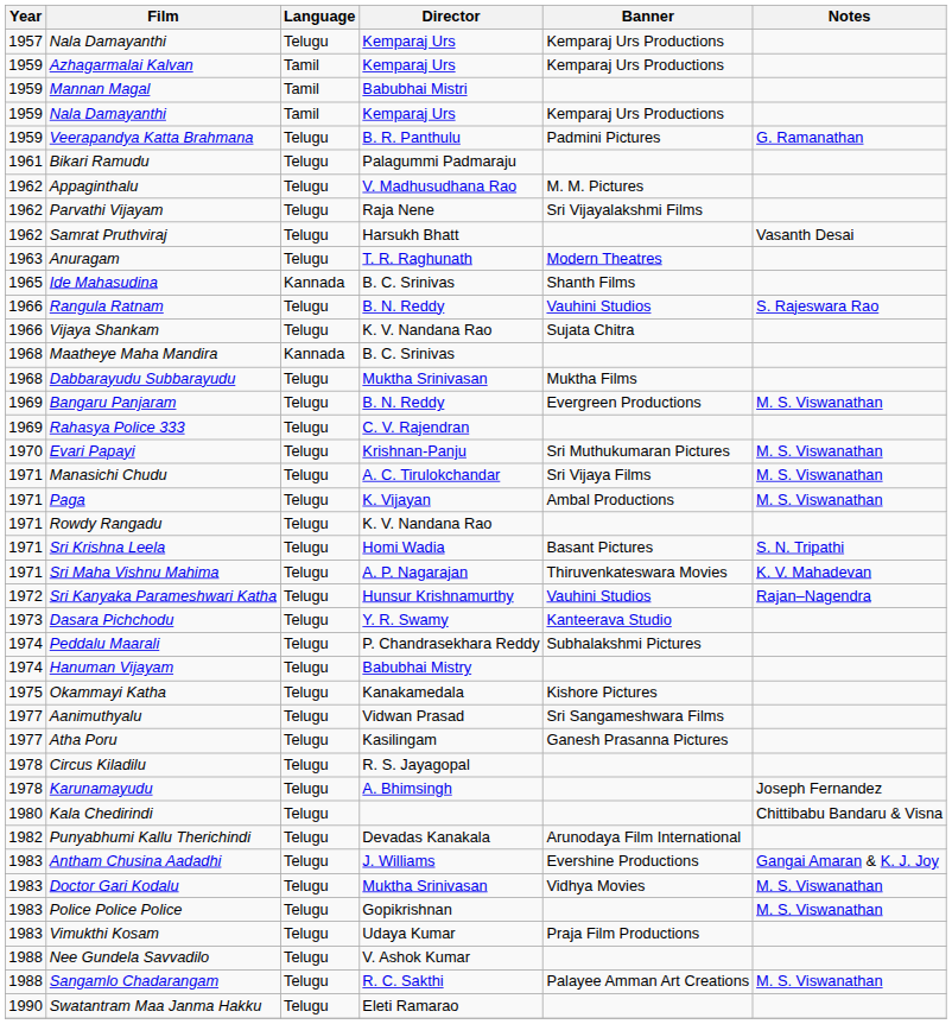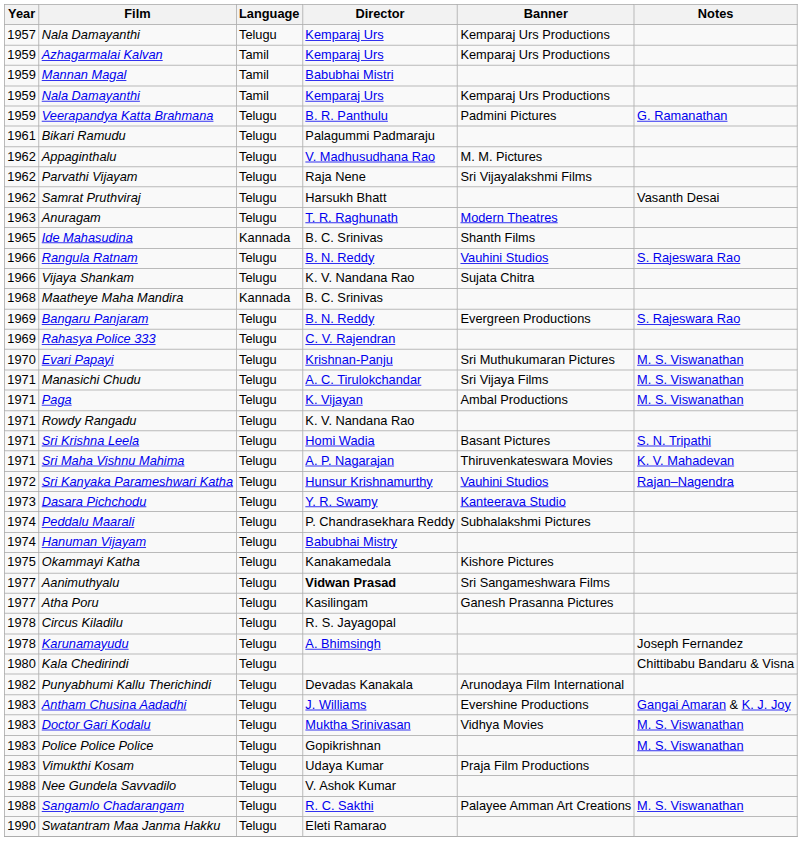- row: 1968 | Dabbarayudu Subbarayudu | Telugu | Muktha Srinivasan | Muktha Films
Bangaru Panjaram | Notes: M. S. Viswanathan -> S. Rajeswara Rao
Aanimuthyalu | Director: normal -> bold
